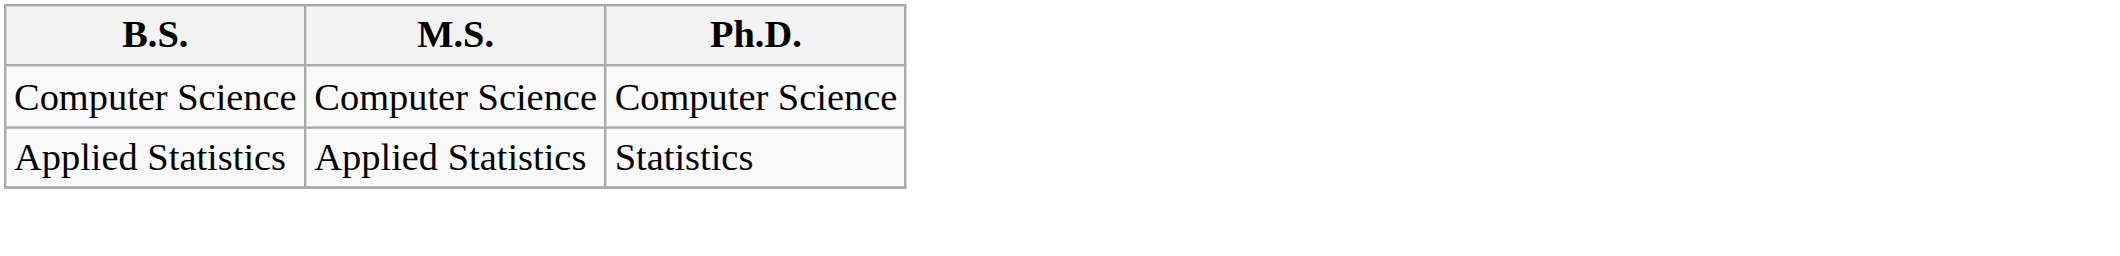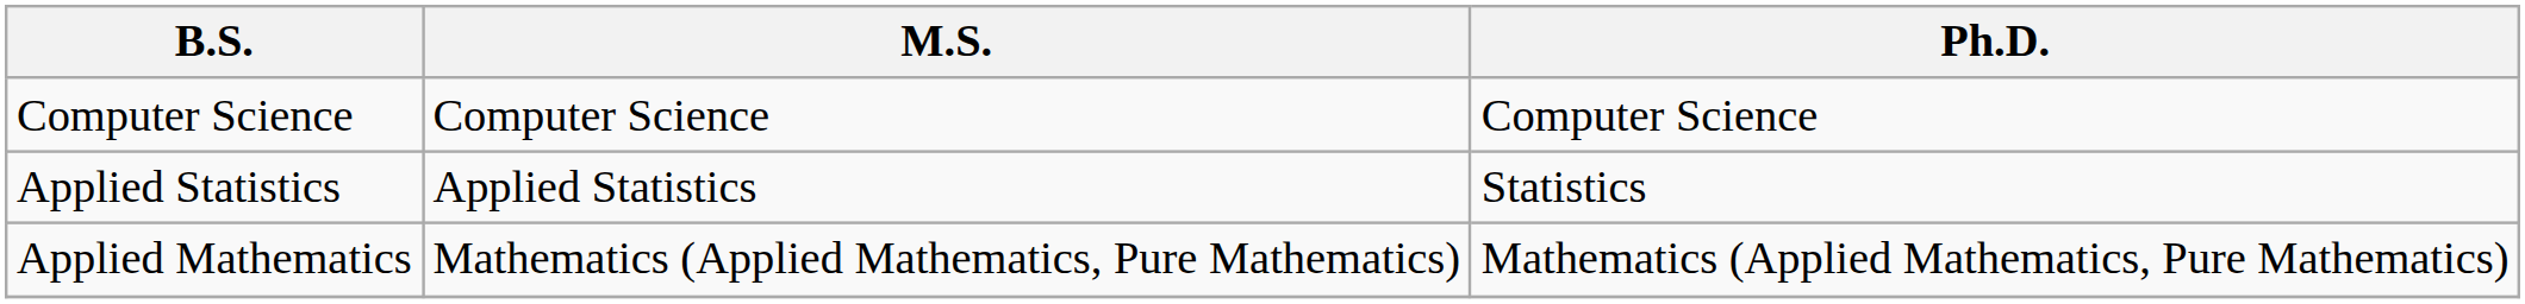+ row: Applied Mathematics | Mathematics (Applied Mathematics, Pure Mathematics) | Mathematics (Applied Mathematics, Pure Mathematics)
